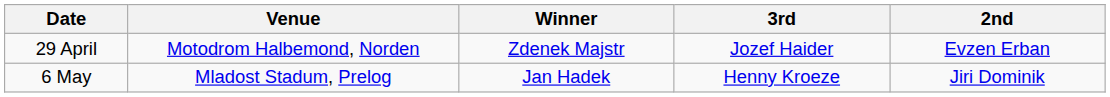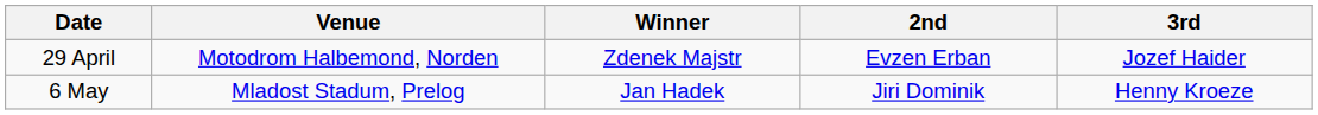columns swapped: 2nd <-> 3rd
